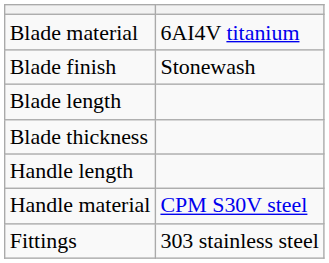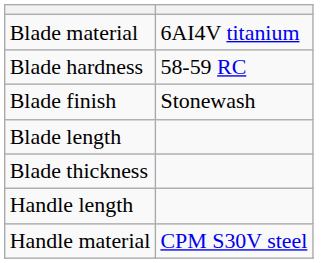+ row: Blade hardness | 58-59 RC
- row: Fittings | 303 stainless steel
